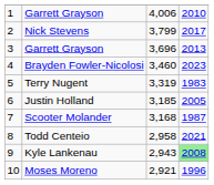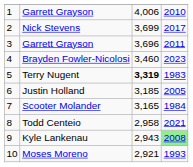Nick Stevens | column 3: 3,799 -> 3,699
3 / Garrett Grayson | column 4: 2013 -> 2011
Terry Nugent | column 3: normal -> bold
Scooter Molander | column 3: 3,168 -> 3,165
Scooter Molander | column 4: 1987 -> 1984
Moses Moreno | column 4: 1996 -> 1993
